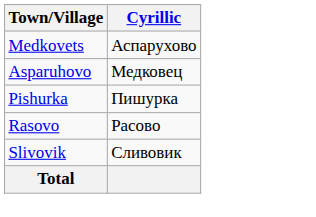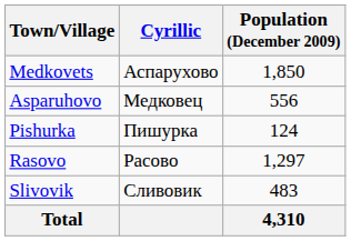+ column: Population (December 2009) | 1,850 | 556 | 124 | 1,297 | 483 | 4,310
